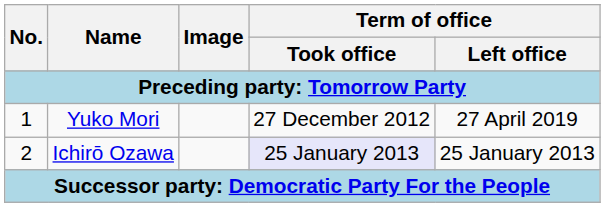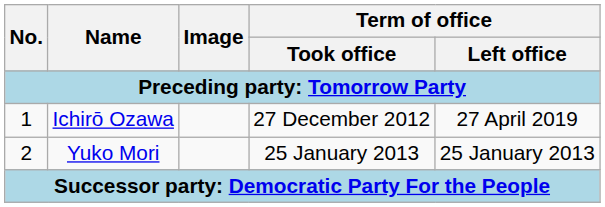1 | Name: Yuko Mori -> Ichirō Ozawa
2 | Name: Ichirō Ozawa -> Yuko Mori
2 | Term of office / Took office: lavender background -> no background
